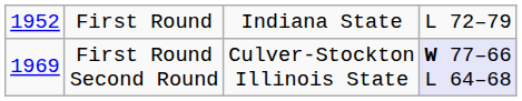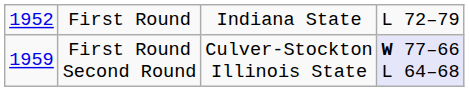First Round Second Round | column 1: 1969 -> 1959
